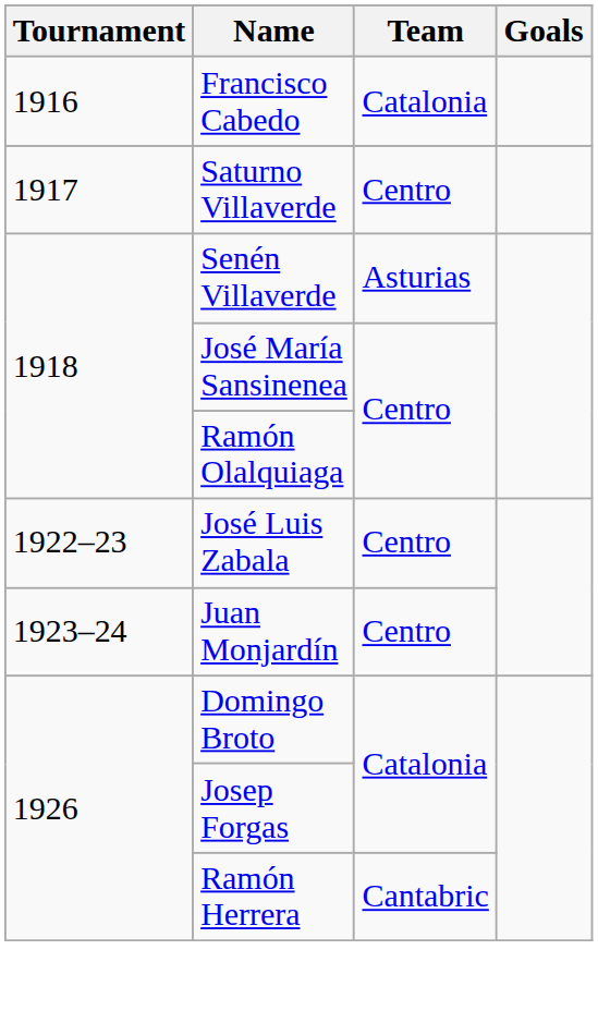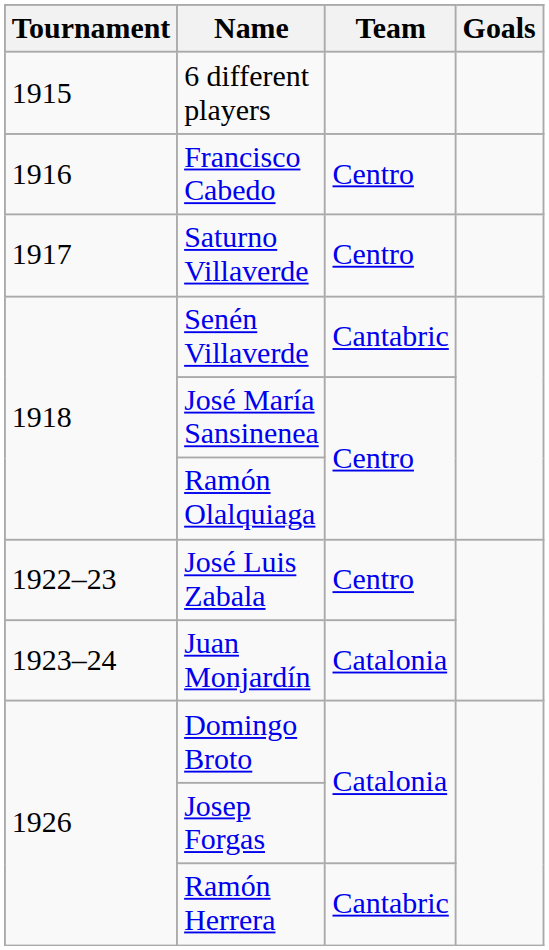+ row: 1915 | 6 different players
Francisco Cabedo | Team: Catalonia -> Centro
Senén Villaverde | Team: Asturias -> Cantabric
Juan Monjardín | Team: Centro -> Catalonia
